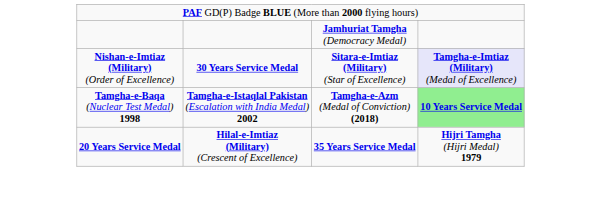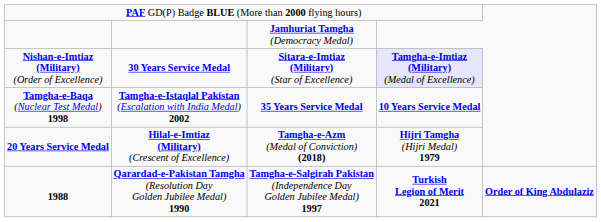Tamgha-e-Baqa (Nuclear Test Medal) 1998 | column 3: Tamgha-e-Azm (Medal of Conviction) (2018) -> 35 Years Service Medal
Tamgha-e-Baqa (Nuclear Test Medal) 1998 | column 4: lightgreen background -> no background
20 Years Service Medal | column 3: 35 Years Service Medal -> Tamgha-e-Azm (Medal of Conviction) (2018)
+ row: 1988 | Qarardad-e-Pakistan Tamgha (Resolution Day Golden Jubilee Medal) 1990 | Tamgha-e-Salgirah Pakistan (Independence Day Golden Jubilee Medal) 1997 | Turkish Legion of Merit 2021 | Order of King Abdulaziz
